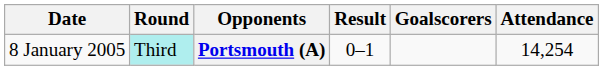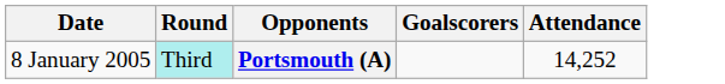- column: Result | 0–1
Portsmouth (A) | Attendance: 14,254 -> 14,252
